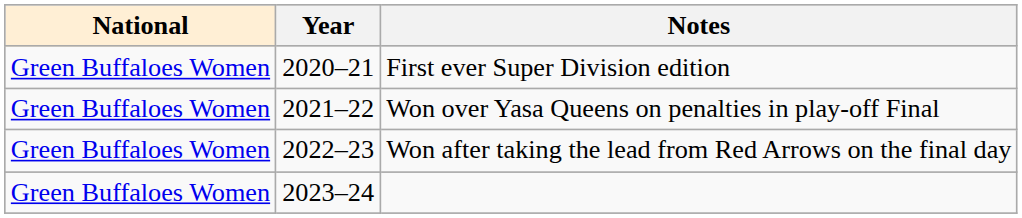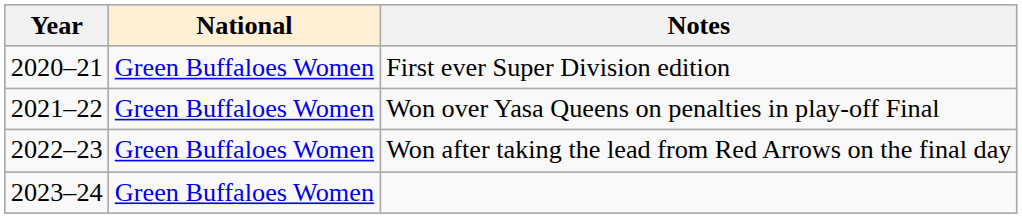columns swapped: Year <-> National
